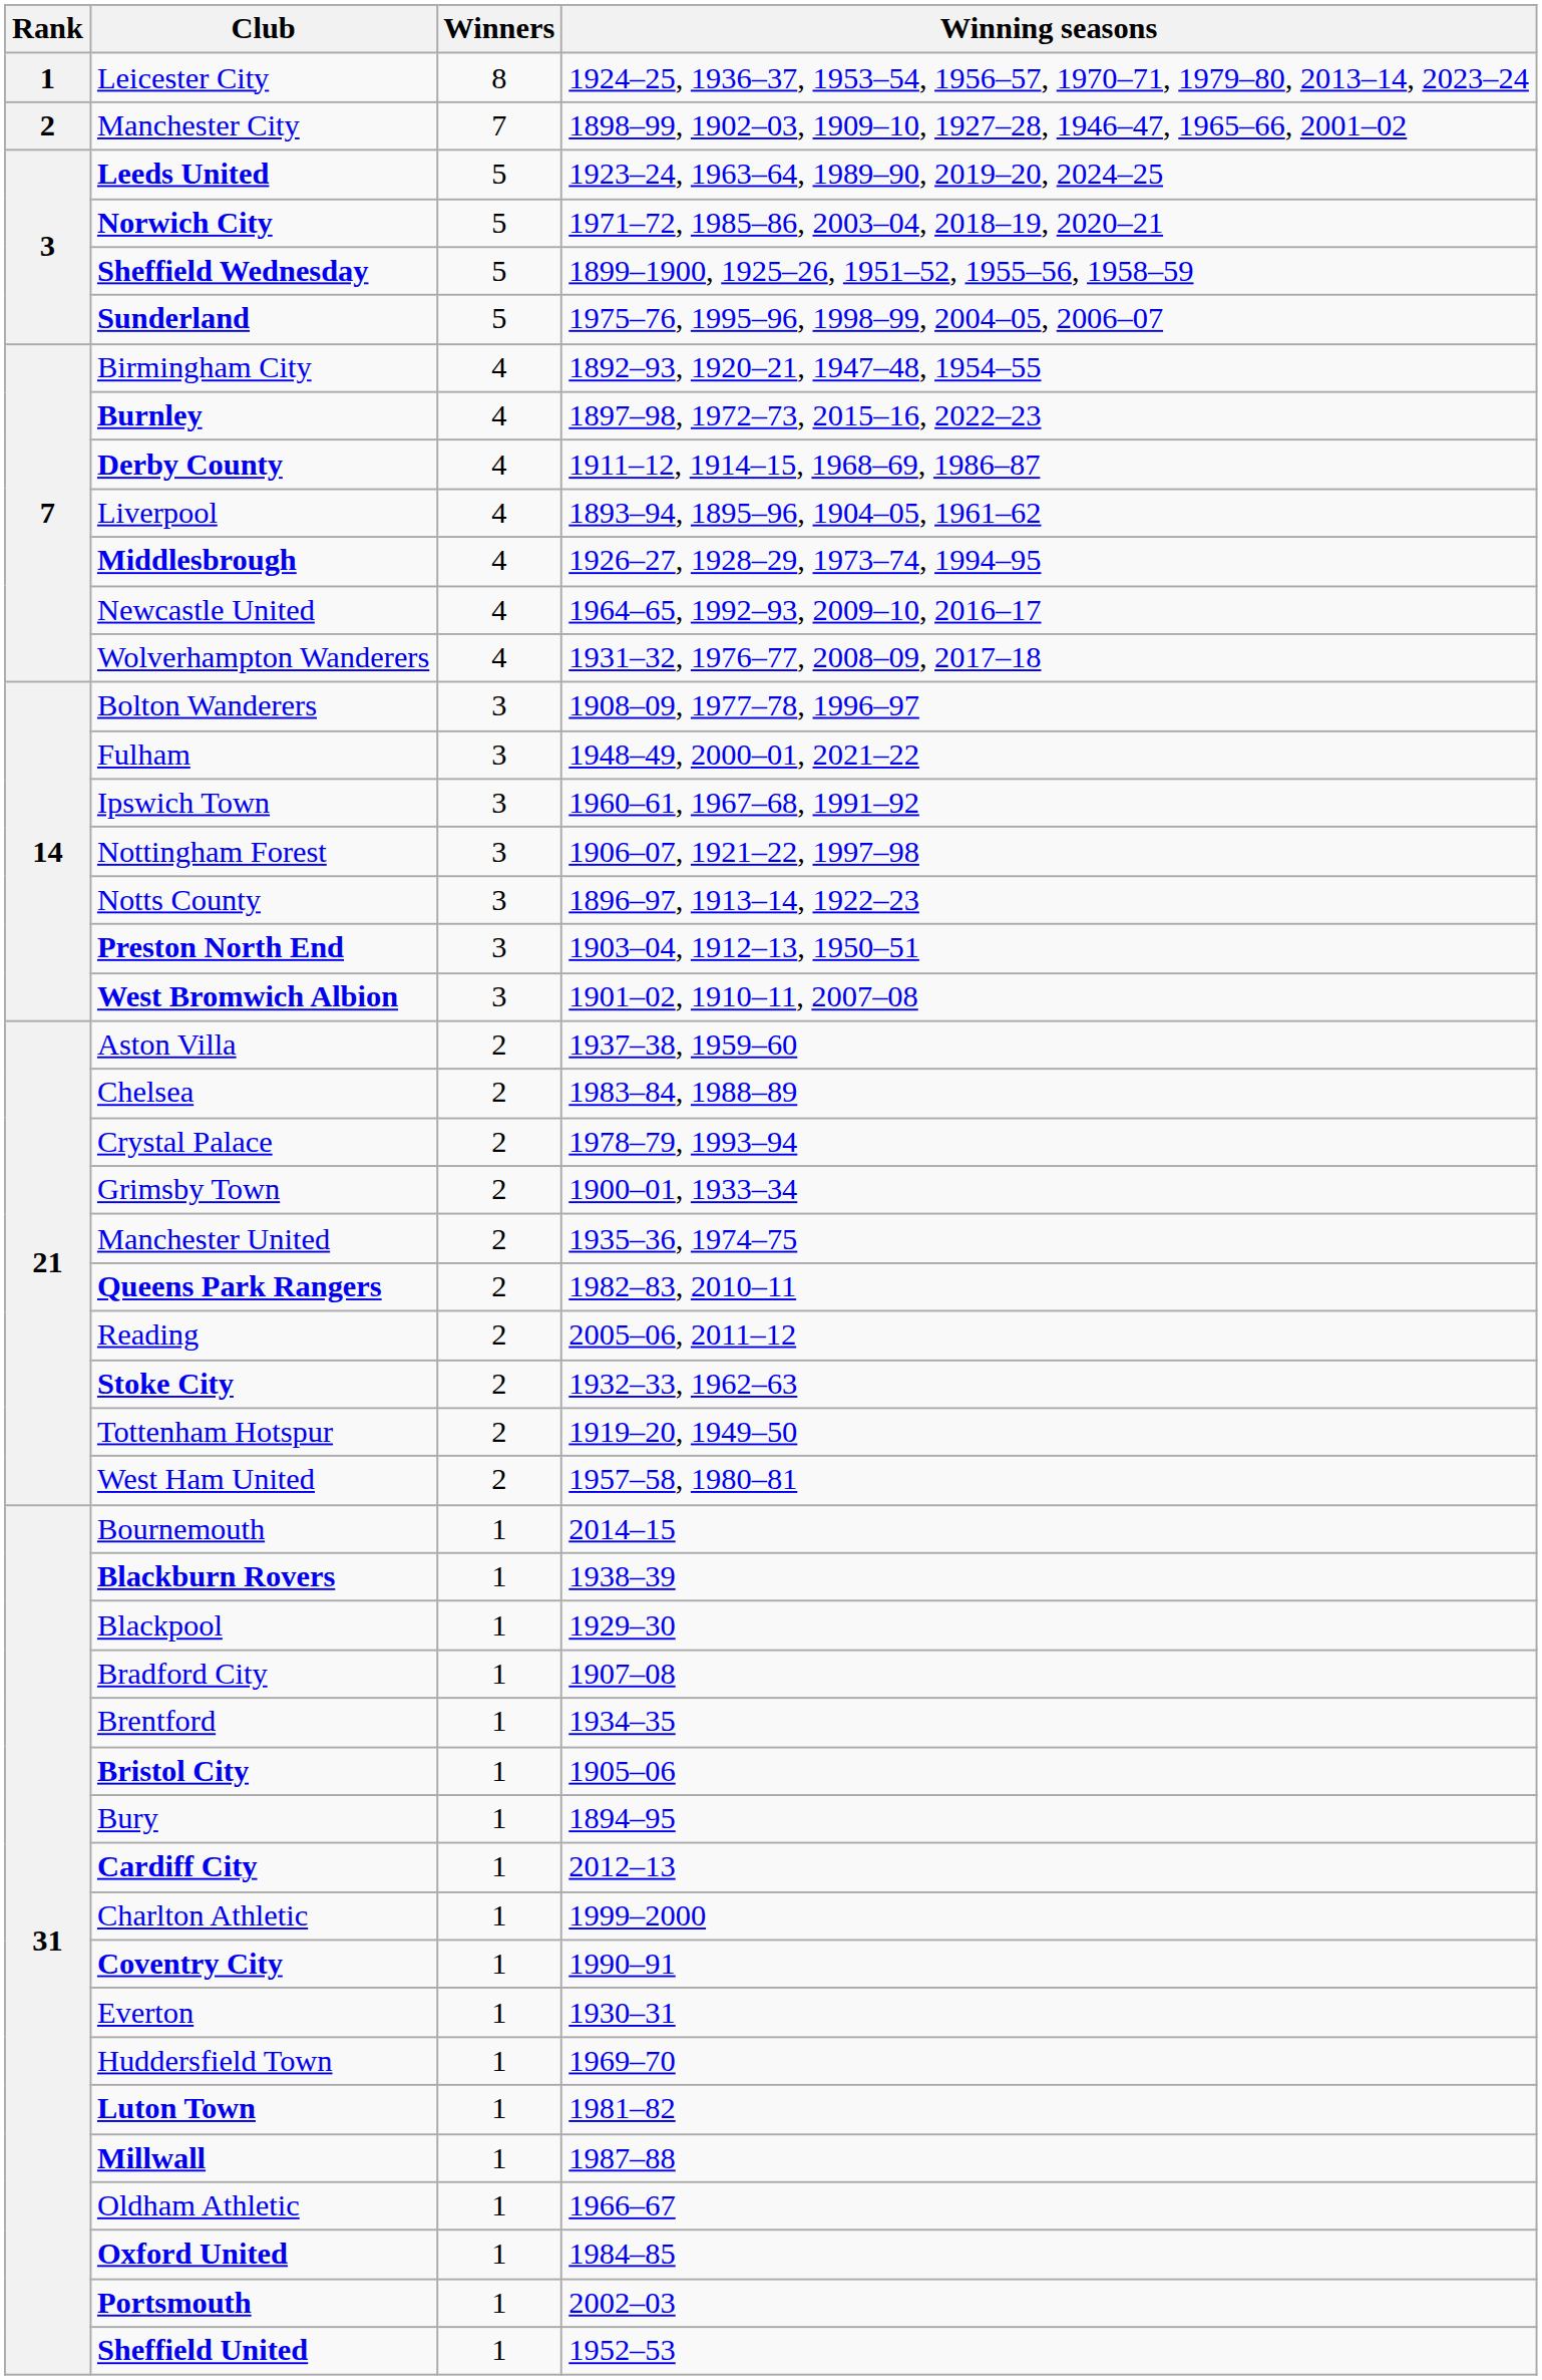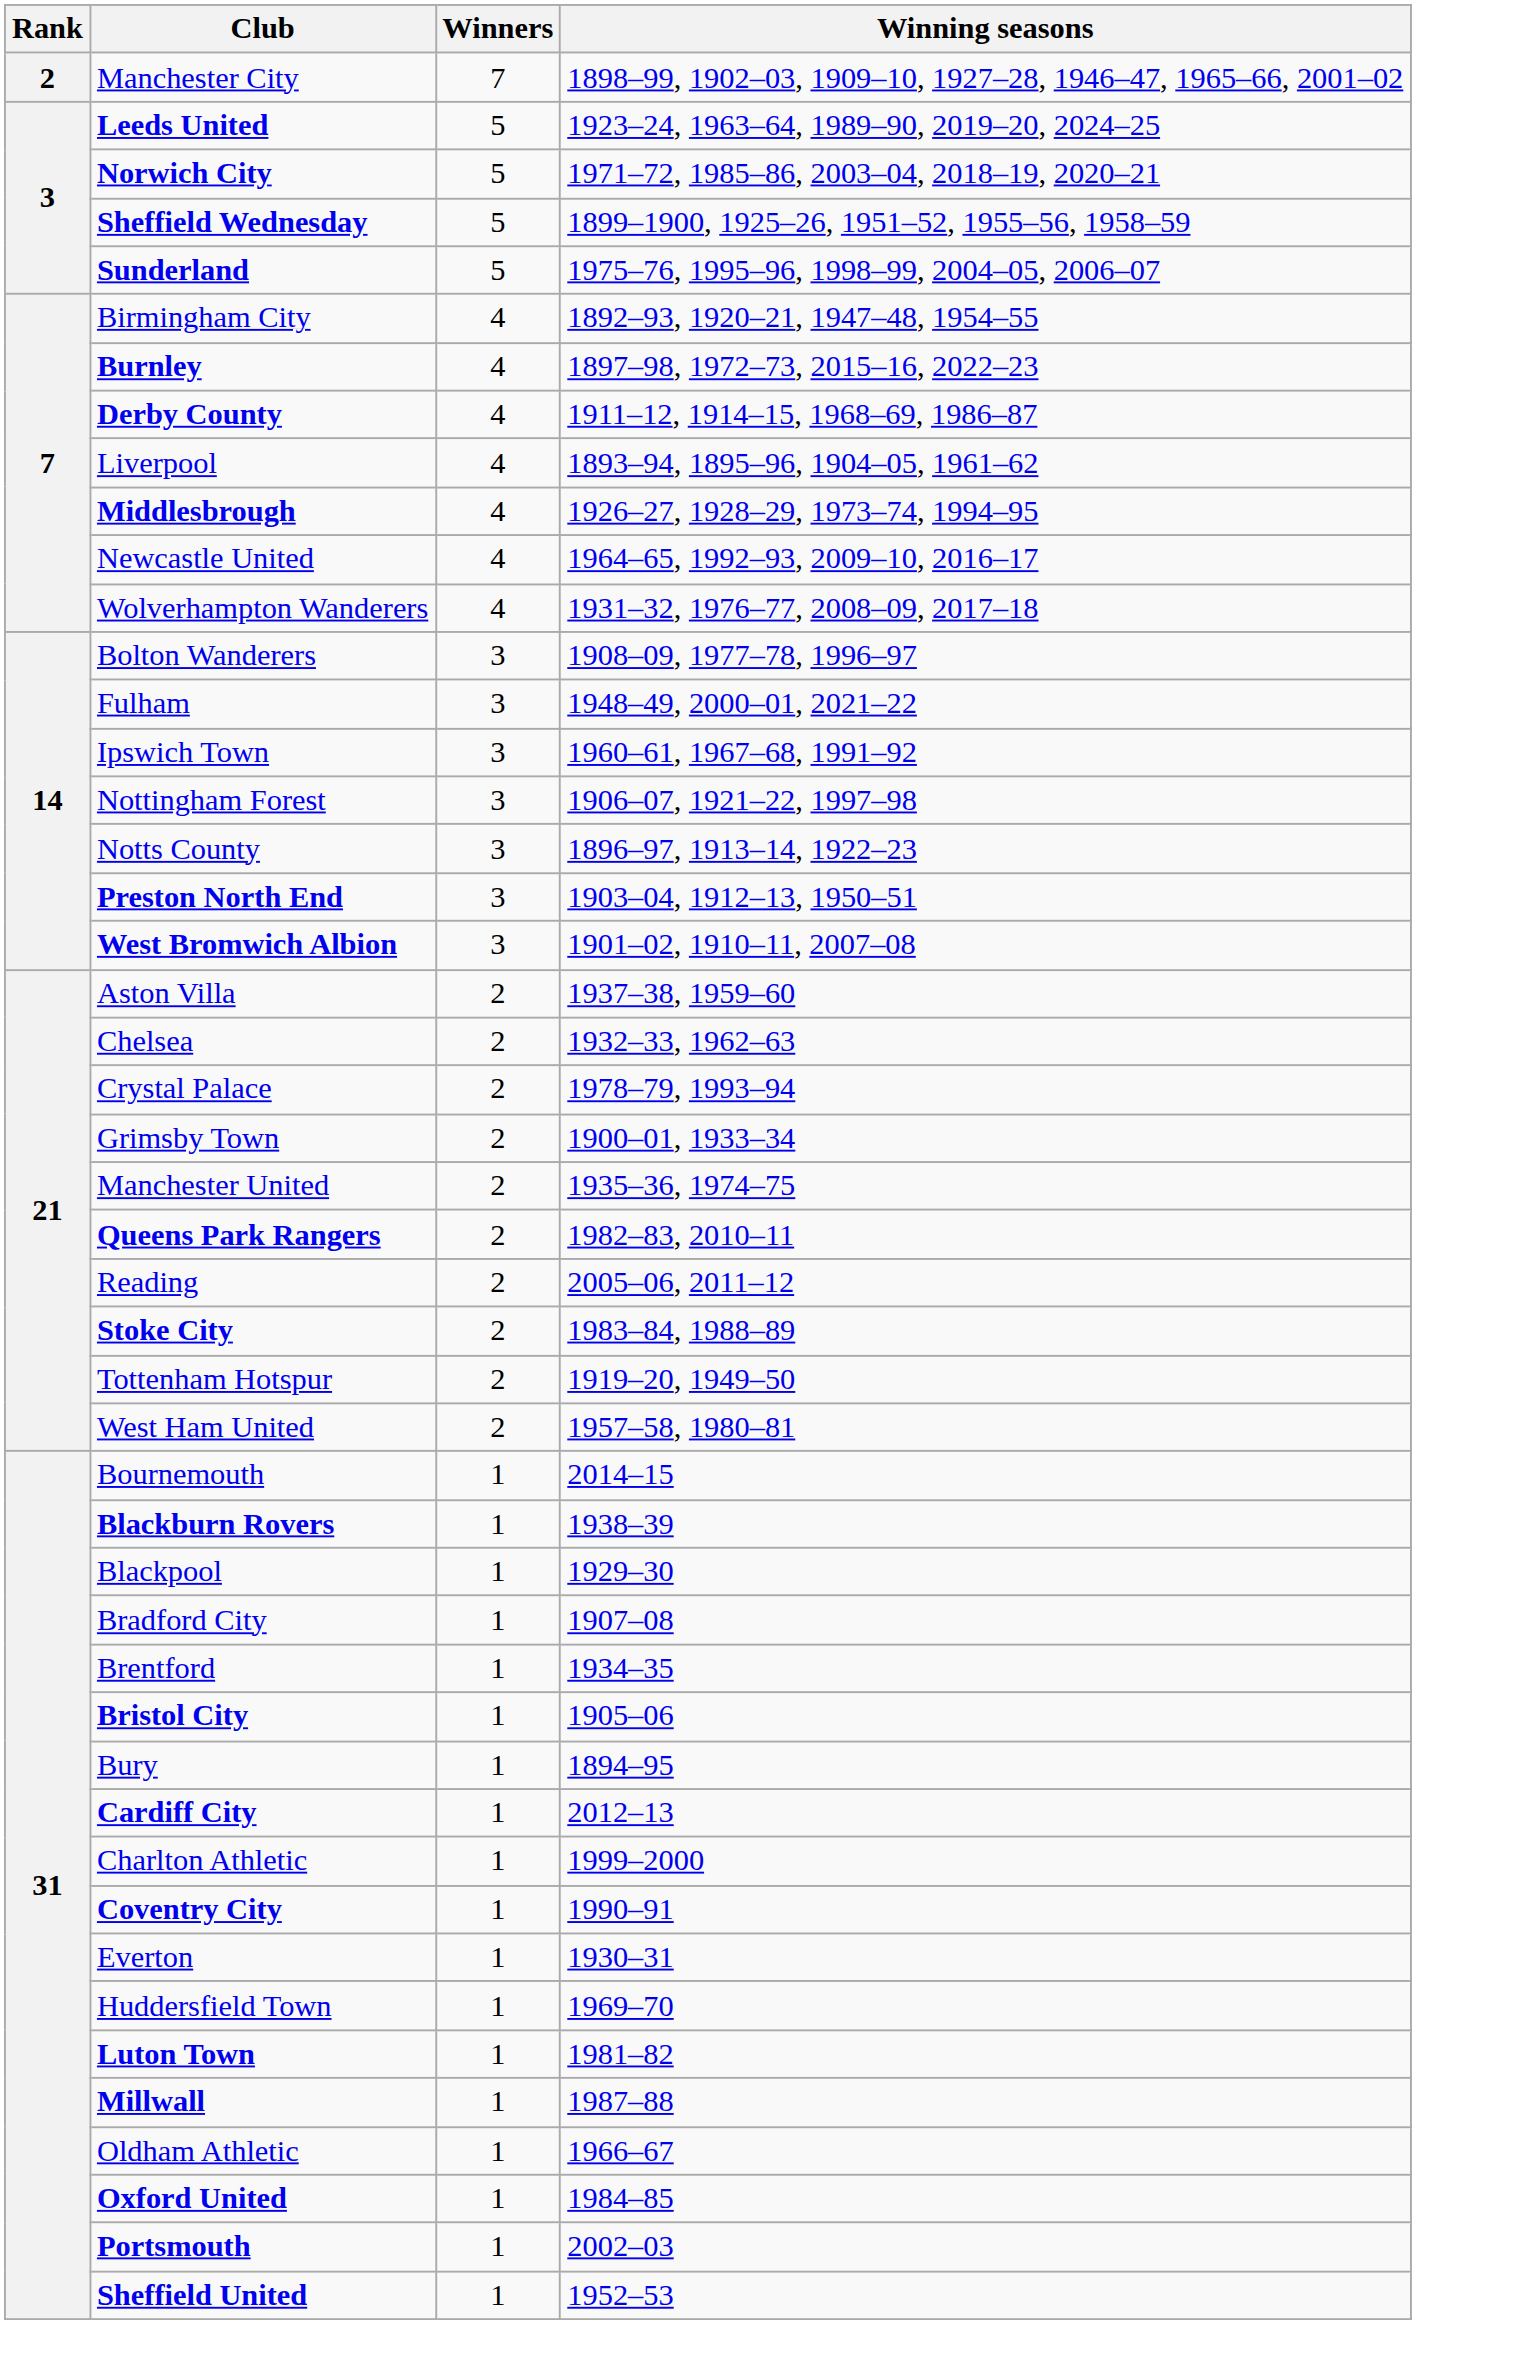- row: 1 | Leicester City | 8 | 1924–25, 1936–37, 1953–54, 1956–57, 1970–71, 1979–80, 2013–14, 2023–24
Chelsea | Winning seasons: 1983–84, 1988–89 -> 1932–33, 1962–63
Stoke City | Winning seasons: 1932–33, 1962–63 -> 1983–84, 1988–89
